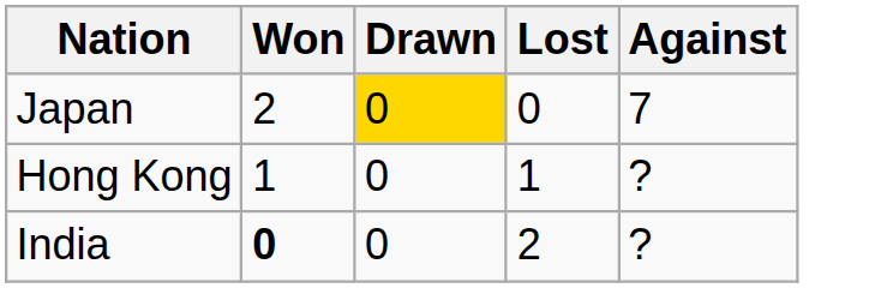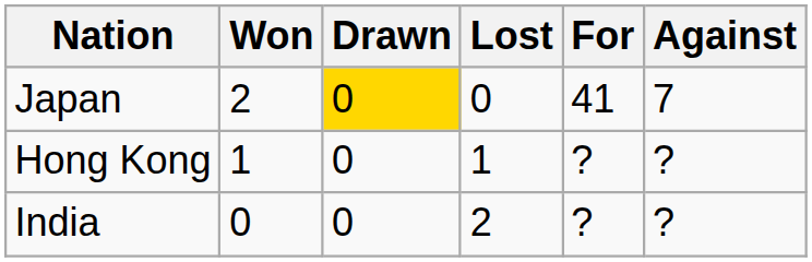+ column: For | 41 | ? | ?
India | Won: bold -> normal
